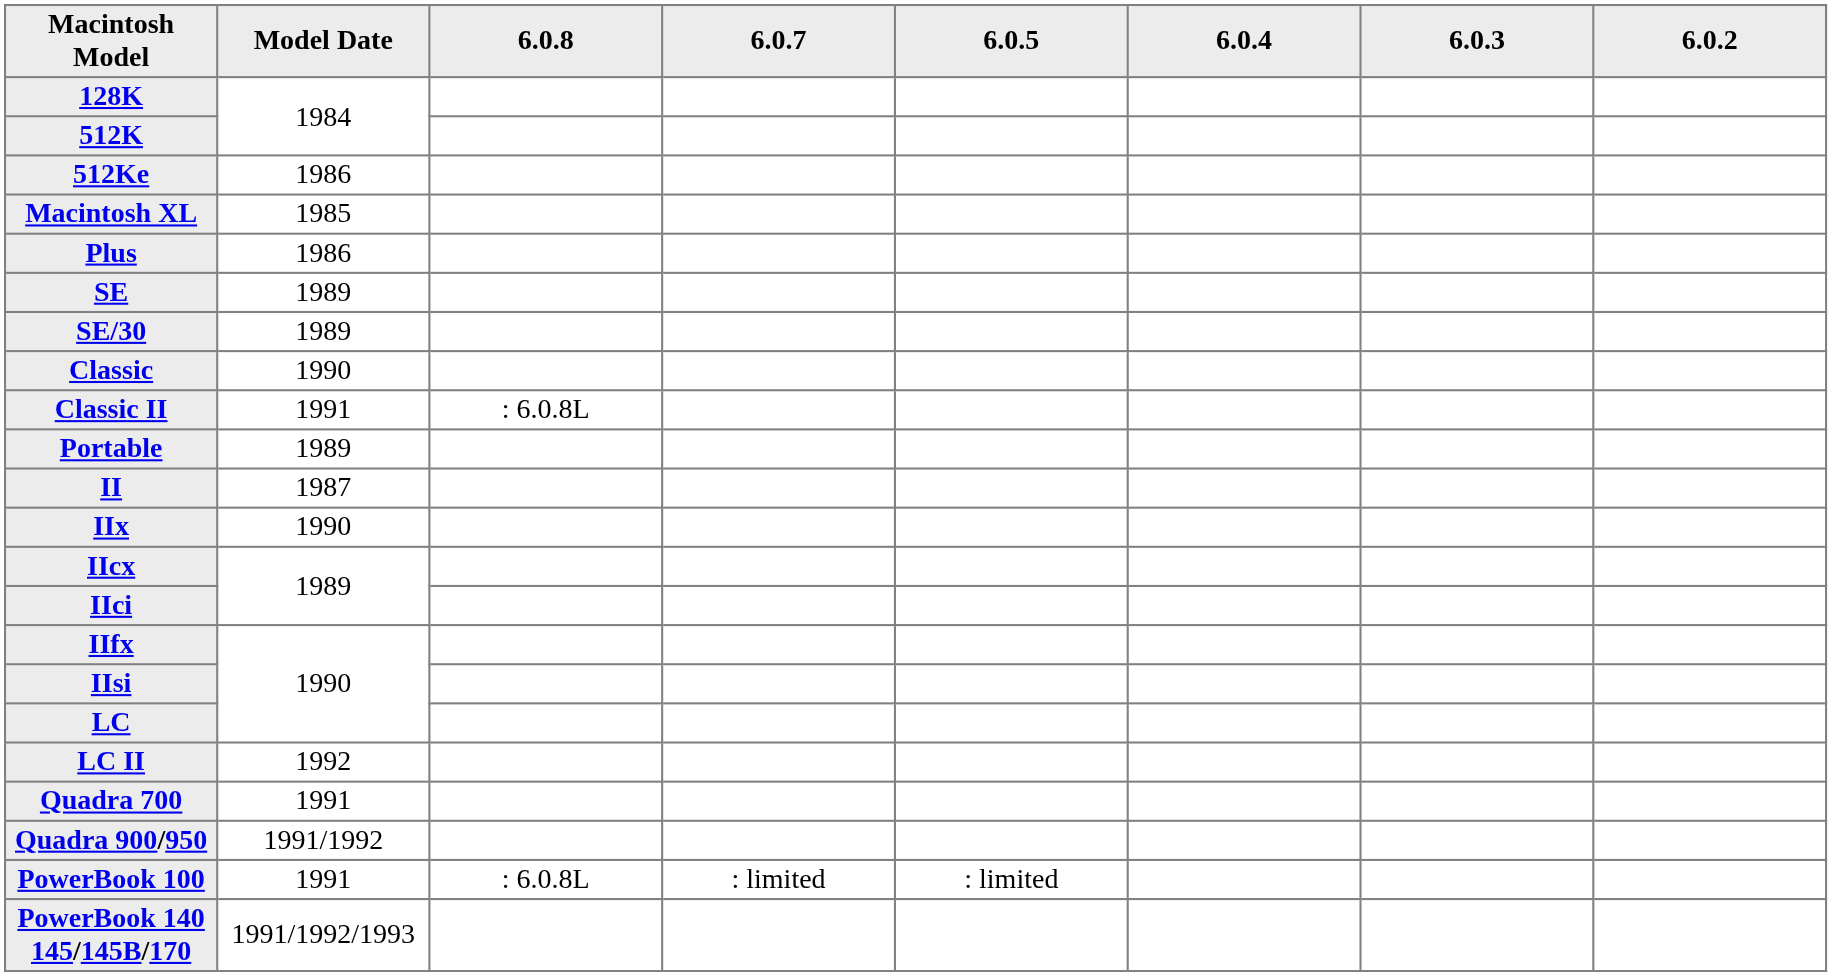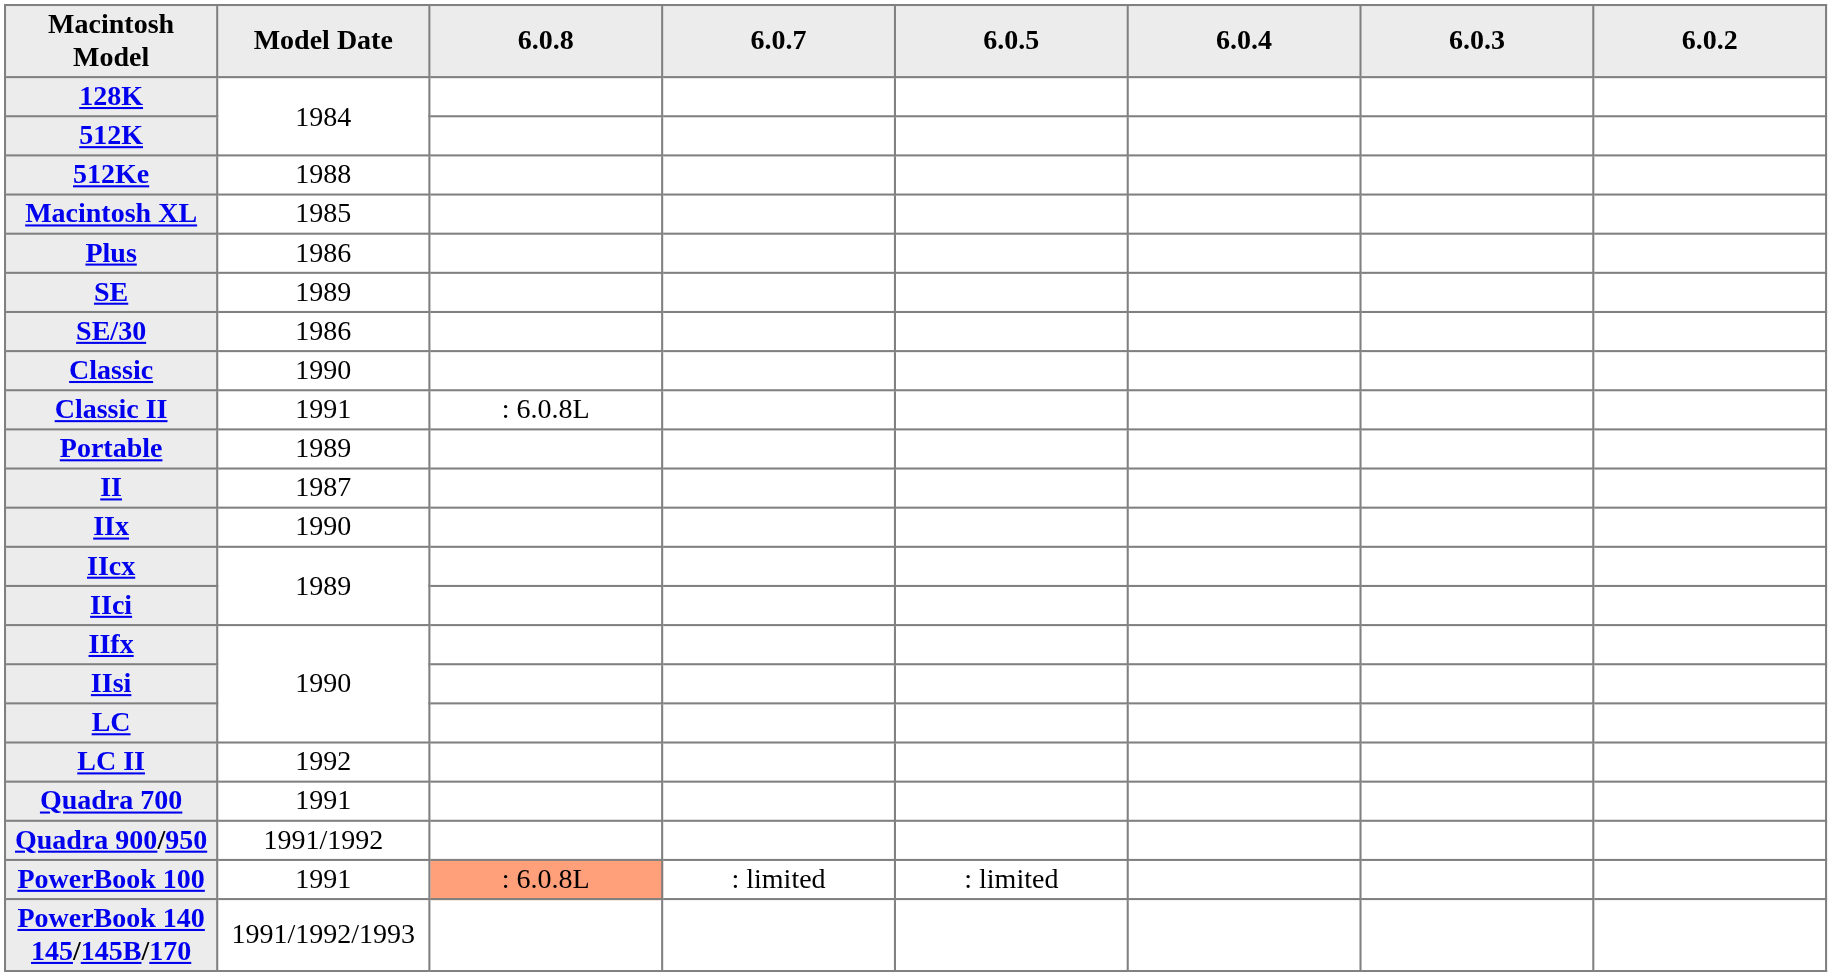512Ke | Model Date: 1986 -> 1988
SE/30 | Model Date: 1989 -> 1986
PowerBook 100 | 6.0.8: no background -> lightsalmon background
